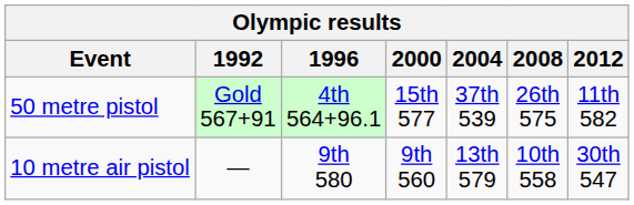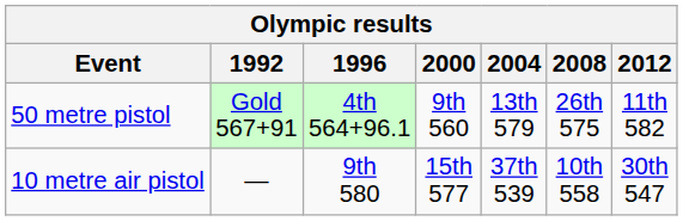50 metre pistol | 2000: 15th 577 -> 9th 560
50 metre pistol | 2004: 37th 539 -> 13th 579
10 metre air pistol | 2000: 9th 560 -> 15th 577
10 metre air pistol | 2004: 13th 579 -> 37th 539
